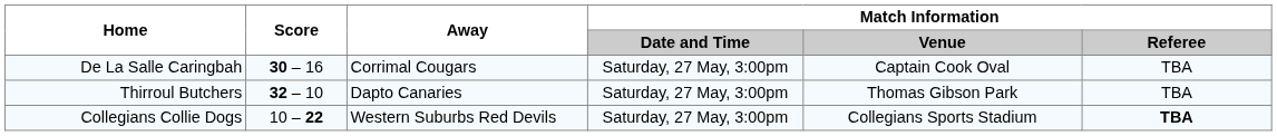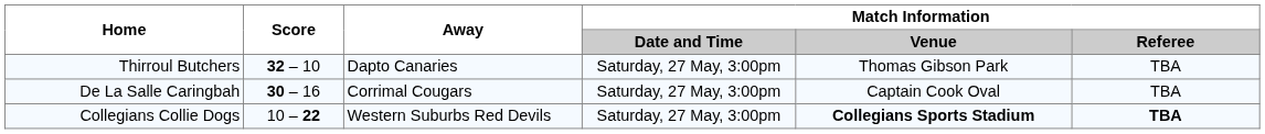rows swapped: Thirroul Butchers <-> De La Salle Caringbah
Collegians Collie Dogs | Match Information / Venue: normal -> bold
